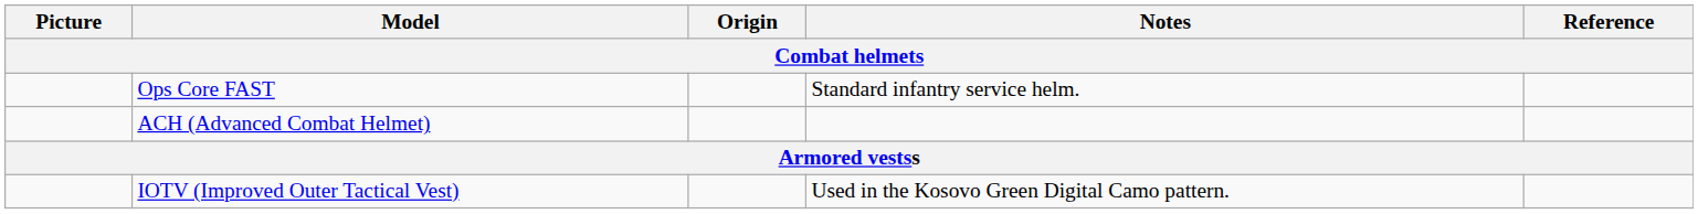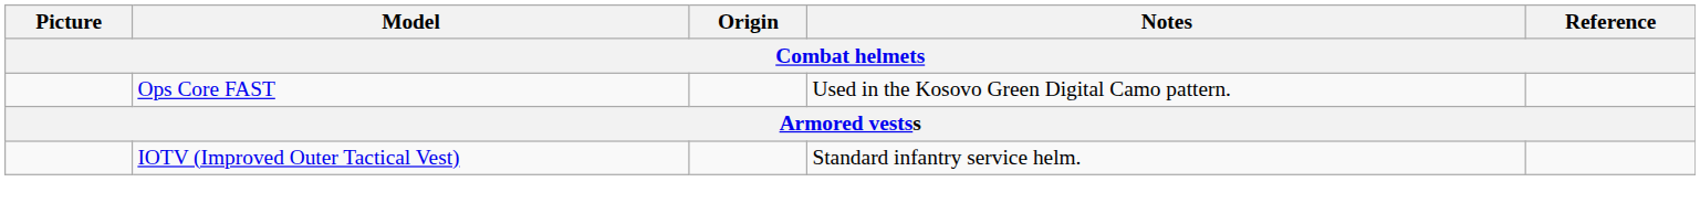Ops Core FAST | Notes: Standard infantry service helm. -> Used in the Kosovo Green Digital Camo pattern.
- row: ACH (Advanced Combat Helmet)
IOTV (Improved Outer Tactical Vest) | Notes: Used in the Kosovo Green Digital Camo pattern. -> Standard infantry service helm.
